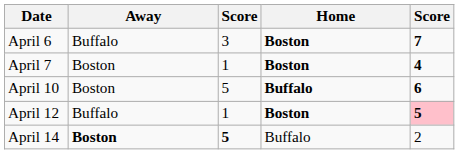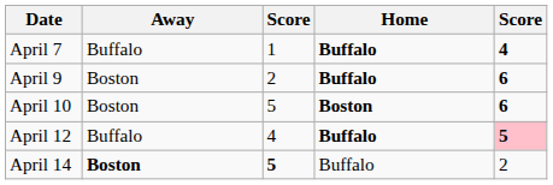- row: April 6 | Buffalo | 3 | Boston | 7
April 7 | Away: Boston -> Buffalo
April 7 | Home: Boston -> Buffalo
+ row: April 9 | Boston | 2 | Buffalo | 6
April 10 | Home: Buffalo -> Boston
April 12 | column 3: 1 -> 4
April 12 | Home: Boston -> Buffalo
